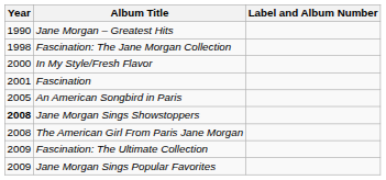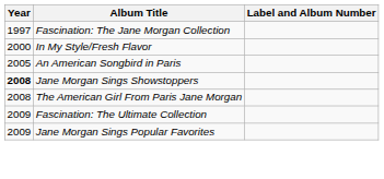- row: 1990 | Jane Morgan – Greatest Hits
Fascination: The Jane Morgan Collection | Year: 1998 -> 1997
- row: 2001 | Fascination
